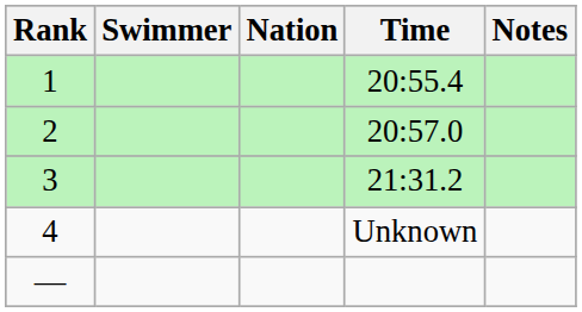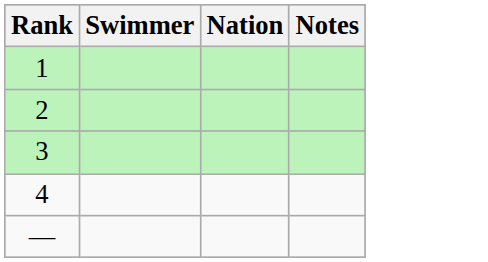- column: Time | 20:55.4 | 20:57.0 | 21:31.2 | Unknown
